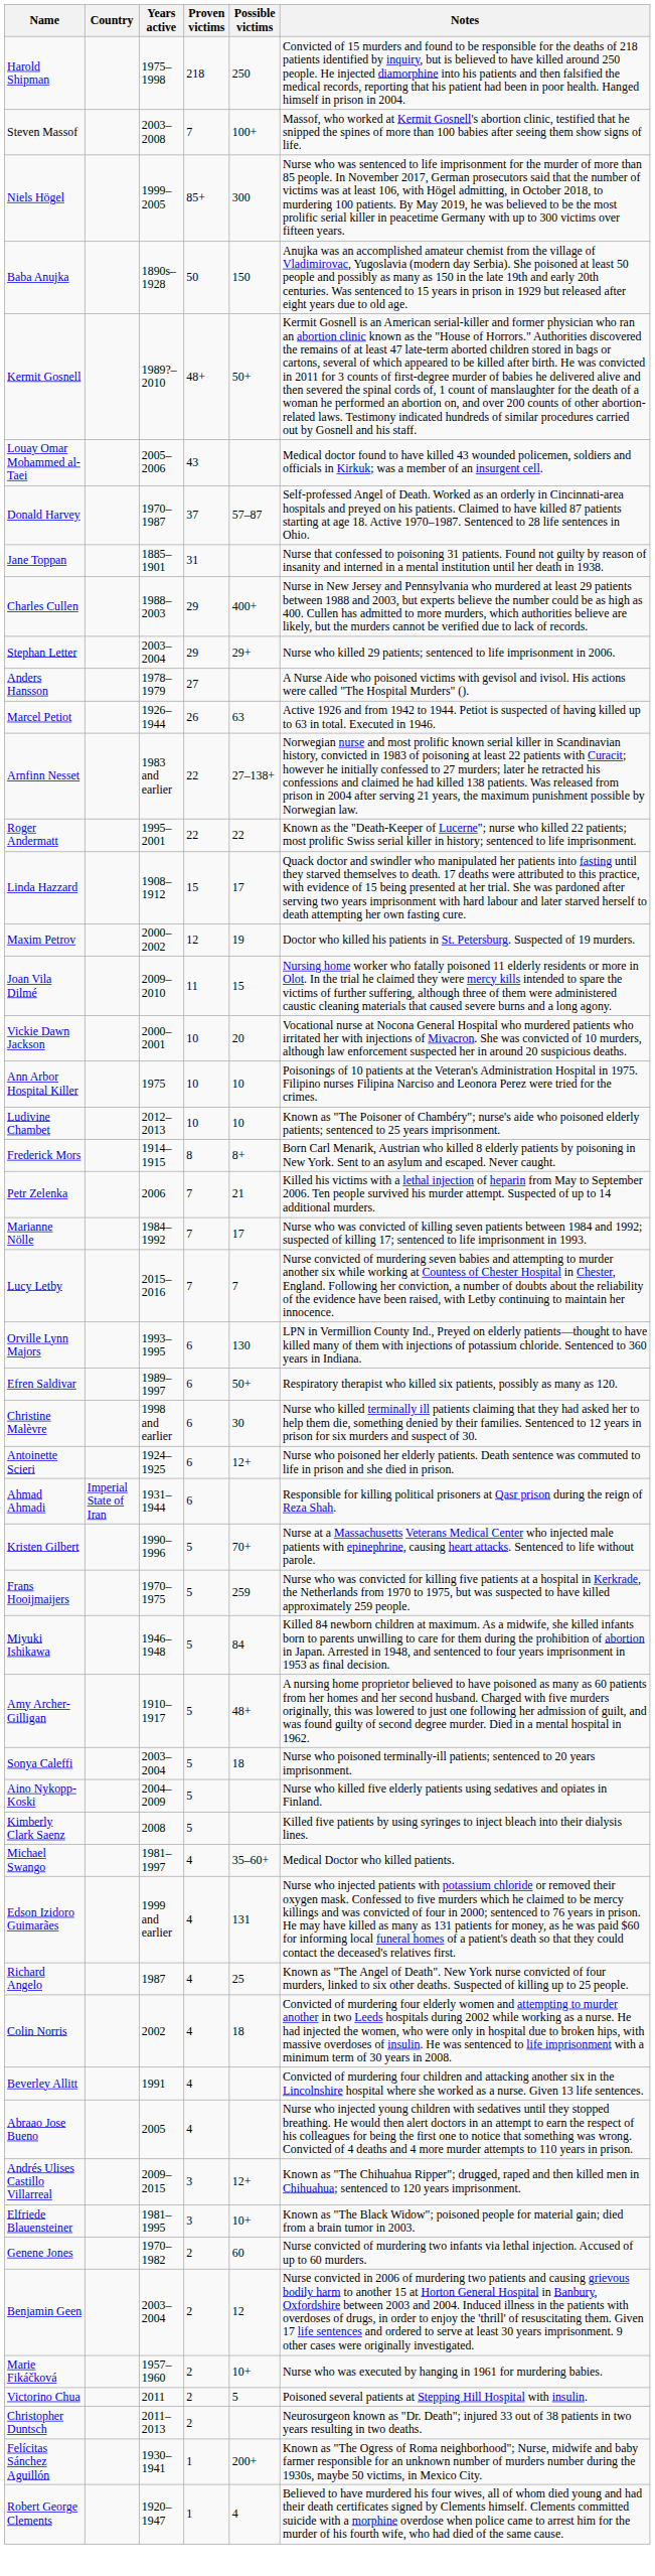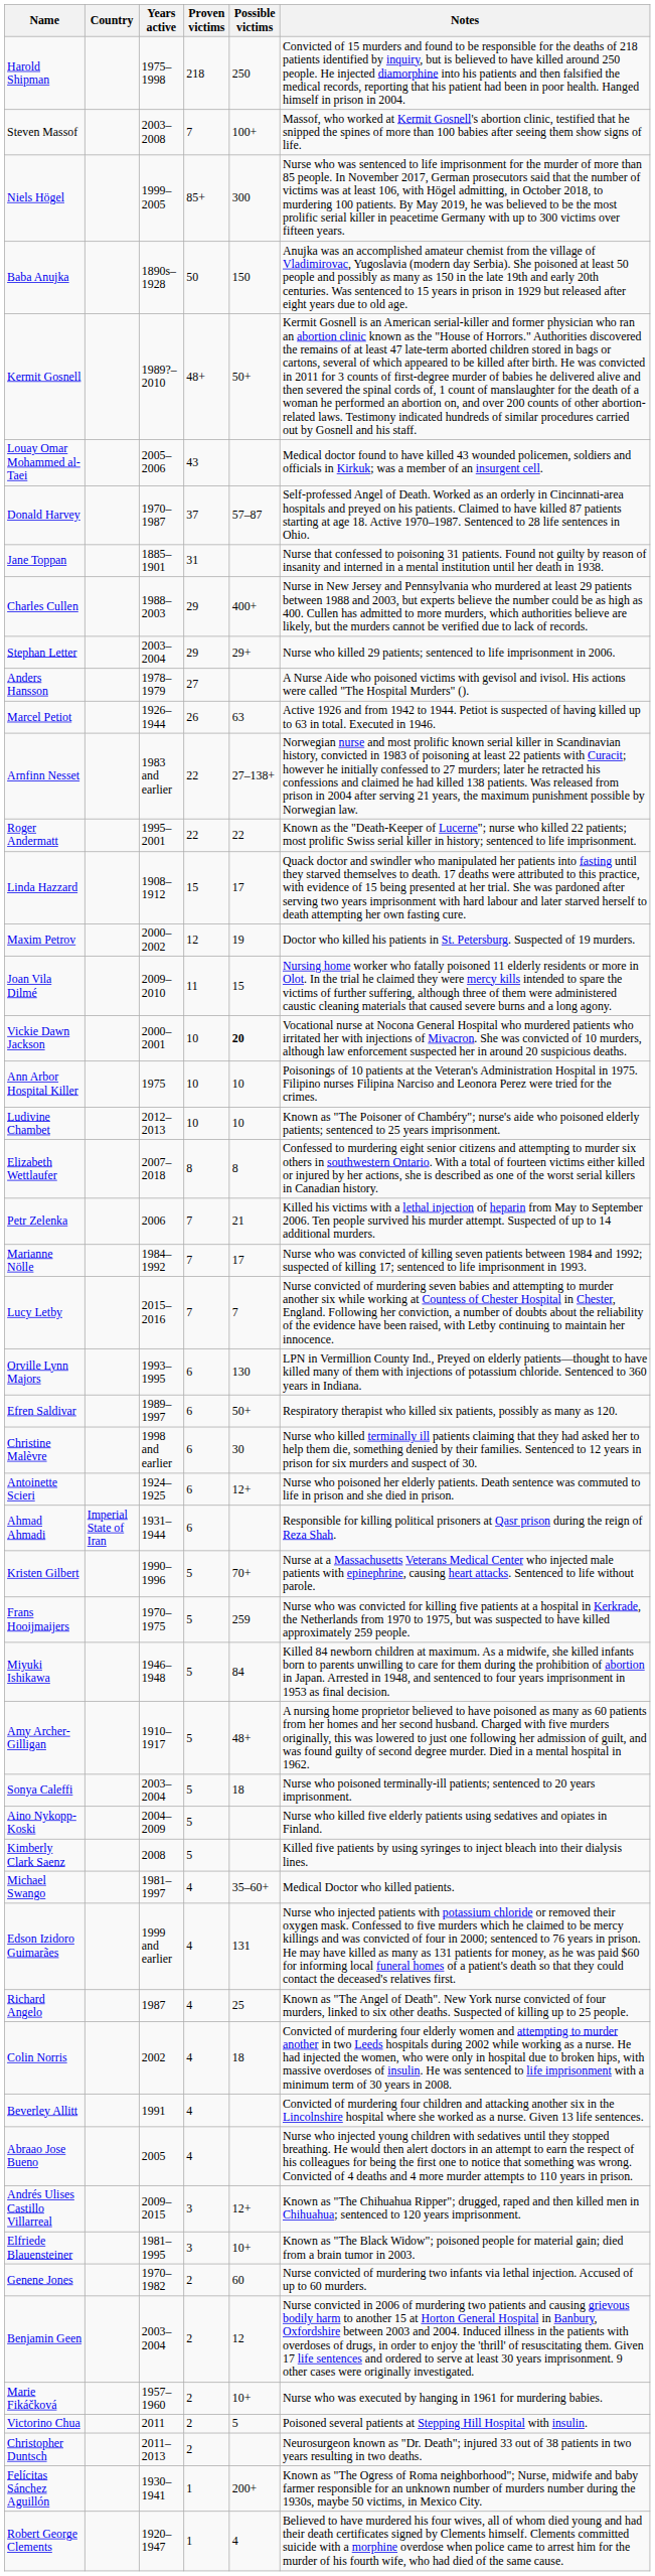Vickie Dawn Jackson | Possible victims: normal -> bold
- row: Frederick Mors | 1914–1915 | 8 | 8+ | Born Carl Menarik, Austrian who killed 8 elderly patients by poisoning in New York. Sent to an asylum and escaped. Never caught.
+ row: Elizabeth Wettlaufer | 2007–2018 | 8 | 8 | Confessed to murdering eight senior citizens and attempting to murder six others in southwestern Ontario. With a total of fourteen victims either killed or injured by her actions, she is described as one of the worst serial killers in Canadian history.
